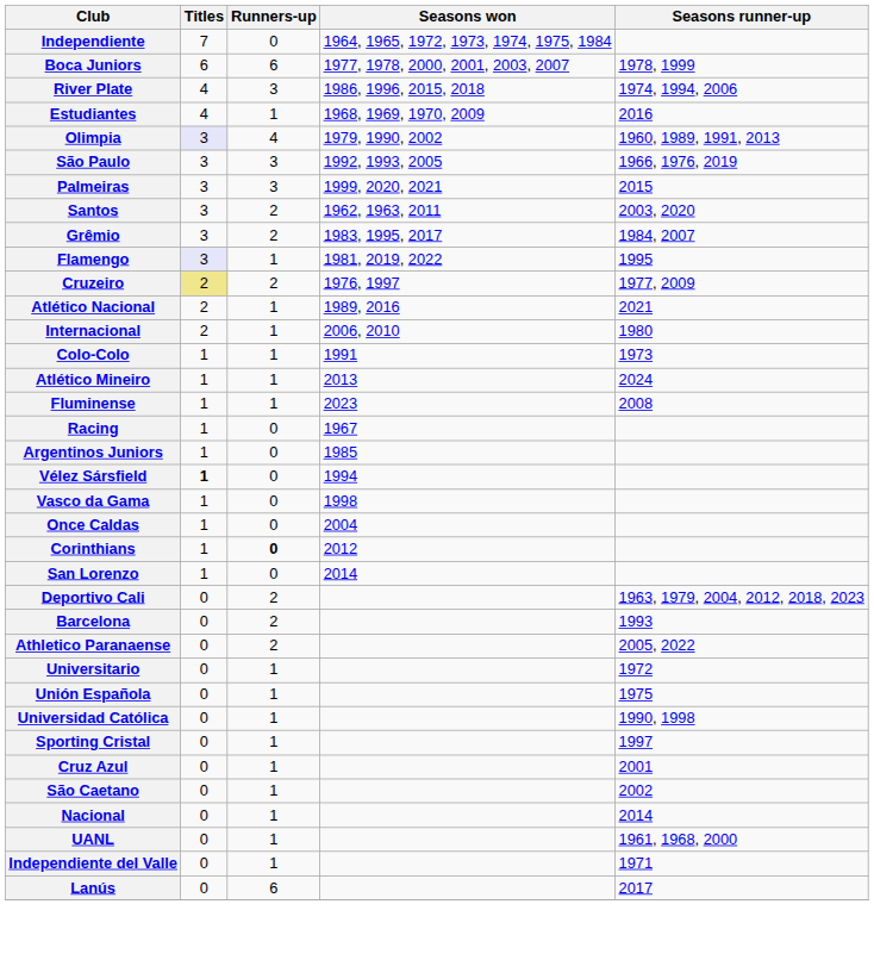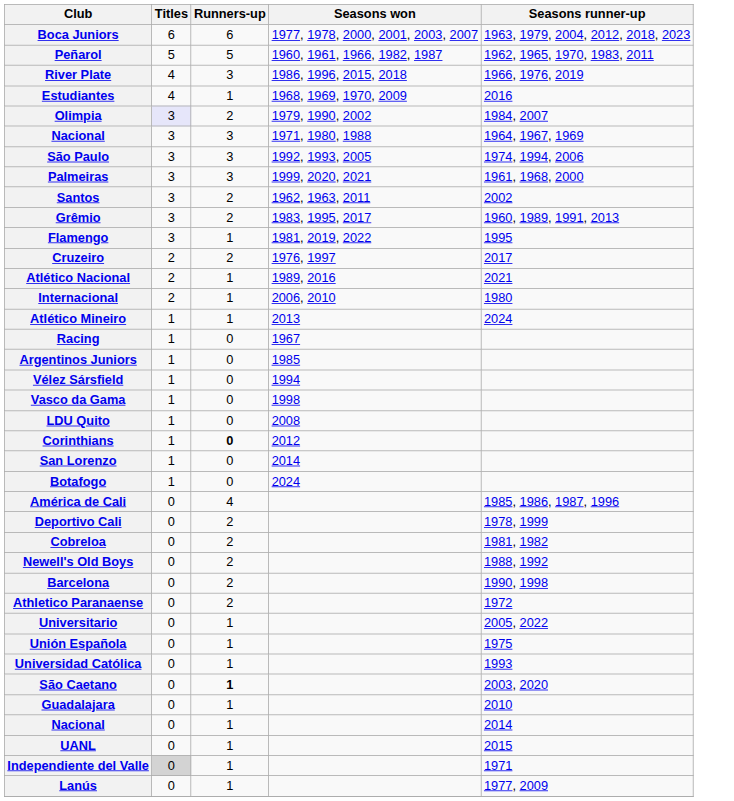- row: Independiente | 7 | 0 | 1964, 1965, 1972, 1973, 1974, 1975, 1984
Boca Juniors | Seasons runner-up: 1978, 1999 -> 1963, 1979, 2004, 2012, 2018, 2023
+ row: Peñarol | 5 | 5 | 1960, 1961, 1966, 1982, 1987 | 1962, 1965, 1970, 1983, 2011
River Plate | Seasons runner-up: 1974, 1994, 2006 -> 1966, 1976, 2019
Olimpia | Runners-up: 4 -> 2
Olimpia | Seasons runner-up: 1960, 1989, 1991, 2013 -> 1984, 2007
+ row: Nacional | 3 | 3 | 1971, 1980, 1988 | 1964, 1967, 1969
São Paulo | Seasons runner-up: 1966, 1976, 2019 -> 1974, 1994, 2006
Palmeiras | Seasons runner-up: 2015 -> 1961, 1968, 2000
Santos | Seasons runner-up: 2003, 2020 -> 2002
Grêmio | Seasons runner-up: 1984, 2007 -> 1960, 1989, 1991, 2013
Flamengo | Titles: lavender background -> no background
Cruzeiro | Titles: khaki background -> no background
Cruzeiro | Seasons runner-up: 1977, 2009 -> 2017
- row: Colo-Colo | 1 | 1 | 1991 | 1973
- row: Fluminense | 1 | 1 | 2023 | 2008
Vélez Sársfield | Titles: bold -> normal
- row: Once Caldas | 1 | 0 | 2004
+ row: LDU Quito | 1 | 0 | 2008
+ row: Botafogo | 1 | 0 | 2024
+ row: América de Cali | 0 | 4 | 1985, 1986, 1987, 1996
Deportivo Cali | Seasons runner-up: 1963, 1979, 2004, 2012, 2018, 2023 -> 1978, 1999
+ row: Cobreloa | 0 | 2 | 1981, 1982
+ row: Newell's Old Boys | 0 | 2 | 1988, 1992
Barcelona | Seasons runner-up: 1993 -> 1990, 1998
Athletico Paranaense | Seasons runner-up: 2005, 2022 -> 1972
Universitario | Seasons runner-up: 1972 -> 2005, 2022
Universidad Católica | Seasons runner-up: 1990, 1998 -> 1993
- row: Sporting Cristal | 0 | 1 | 1997
- row: Cruz Azul | 0 | 1 | 2001
São Caetano | Runners-up: normal -> bold
São Caetano | Seasons runner-up: 2002 -> 2003, 2020
+ row: Guadalajara | 0 | 1 | 2010
UANL | Seasons runner-up: 1961, 1968, 2000 -> 2015
Independiente del Valle | Titles: no background -> lightgrey background
Lanús | Runners-up: 6 -> 1
Lanús | Seasons runner-up: 2017 -> 1977, 2009
